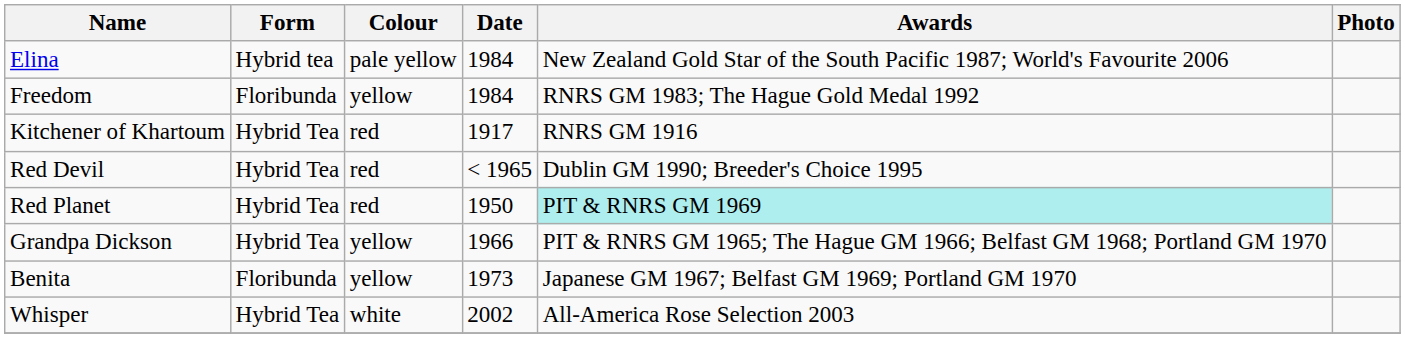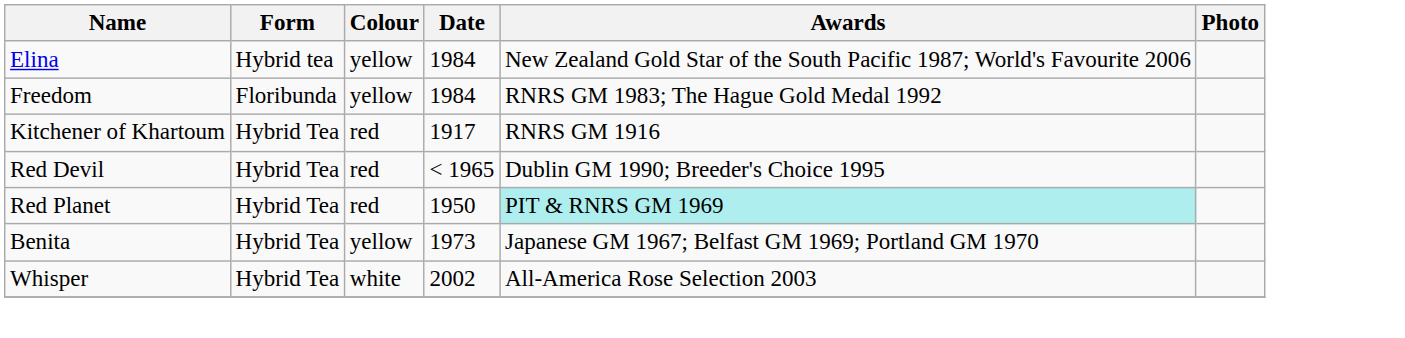Elina | Colour: pale yellow -> yellow
- row: Grandpa Dickson | Hybrid Tea | yellow | 1966 | PIT & RNRS GM 1965; The Hague GM 1966; Belfast GM 1968; Portland GM 1970
Benita | Form: Floribunda -> Hybrid Tea
